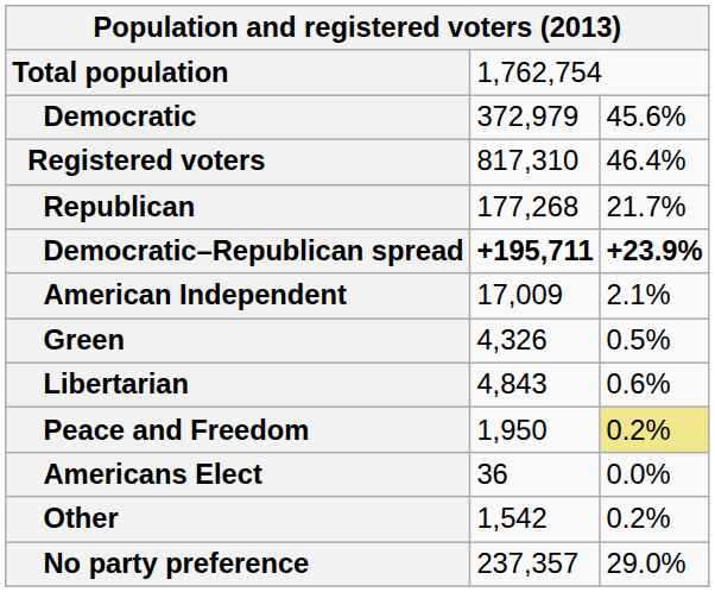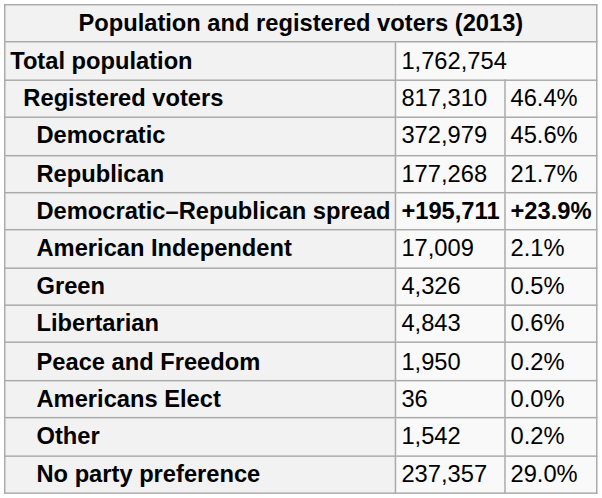rows swapped: Registered voters <-> Democratic
Peace and Freedom | column 3: khaki background -> no background
